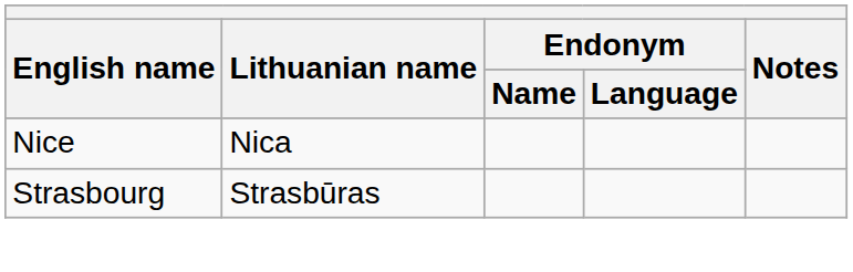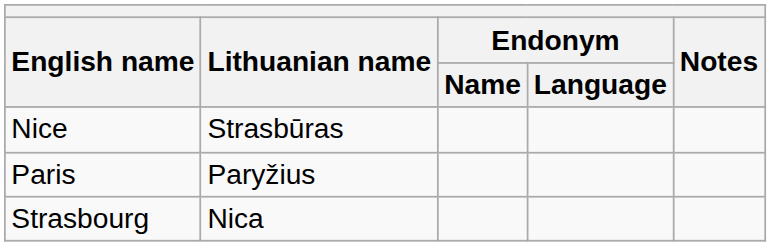Nice | Lithuanian name: Nica -> Strasbūras
+ row: Paris | Paryžius
Strasbourg | Lithuanian name: Strasbūras -> Nica
